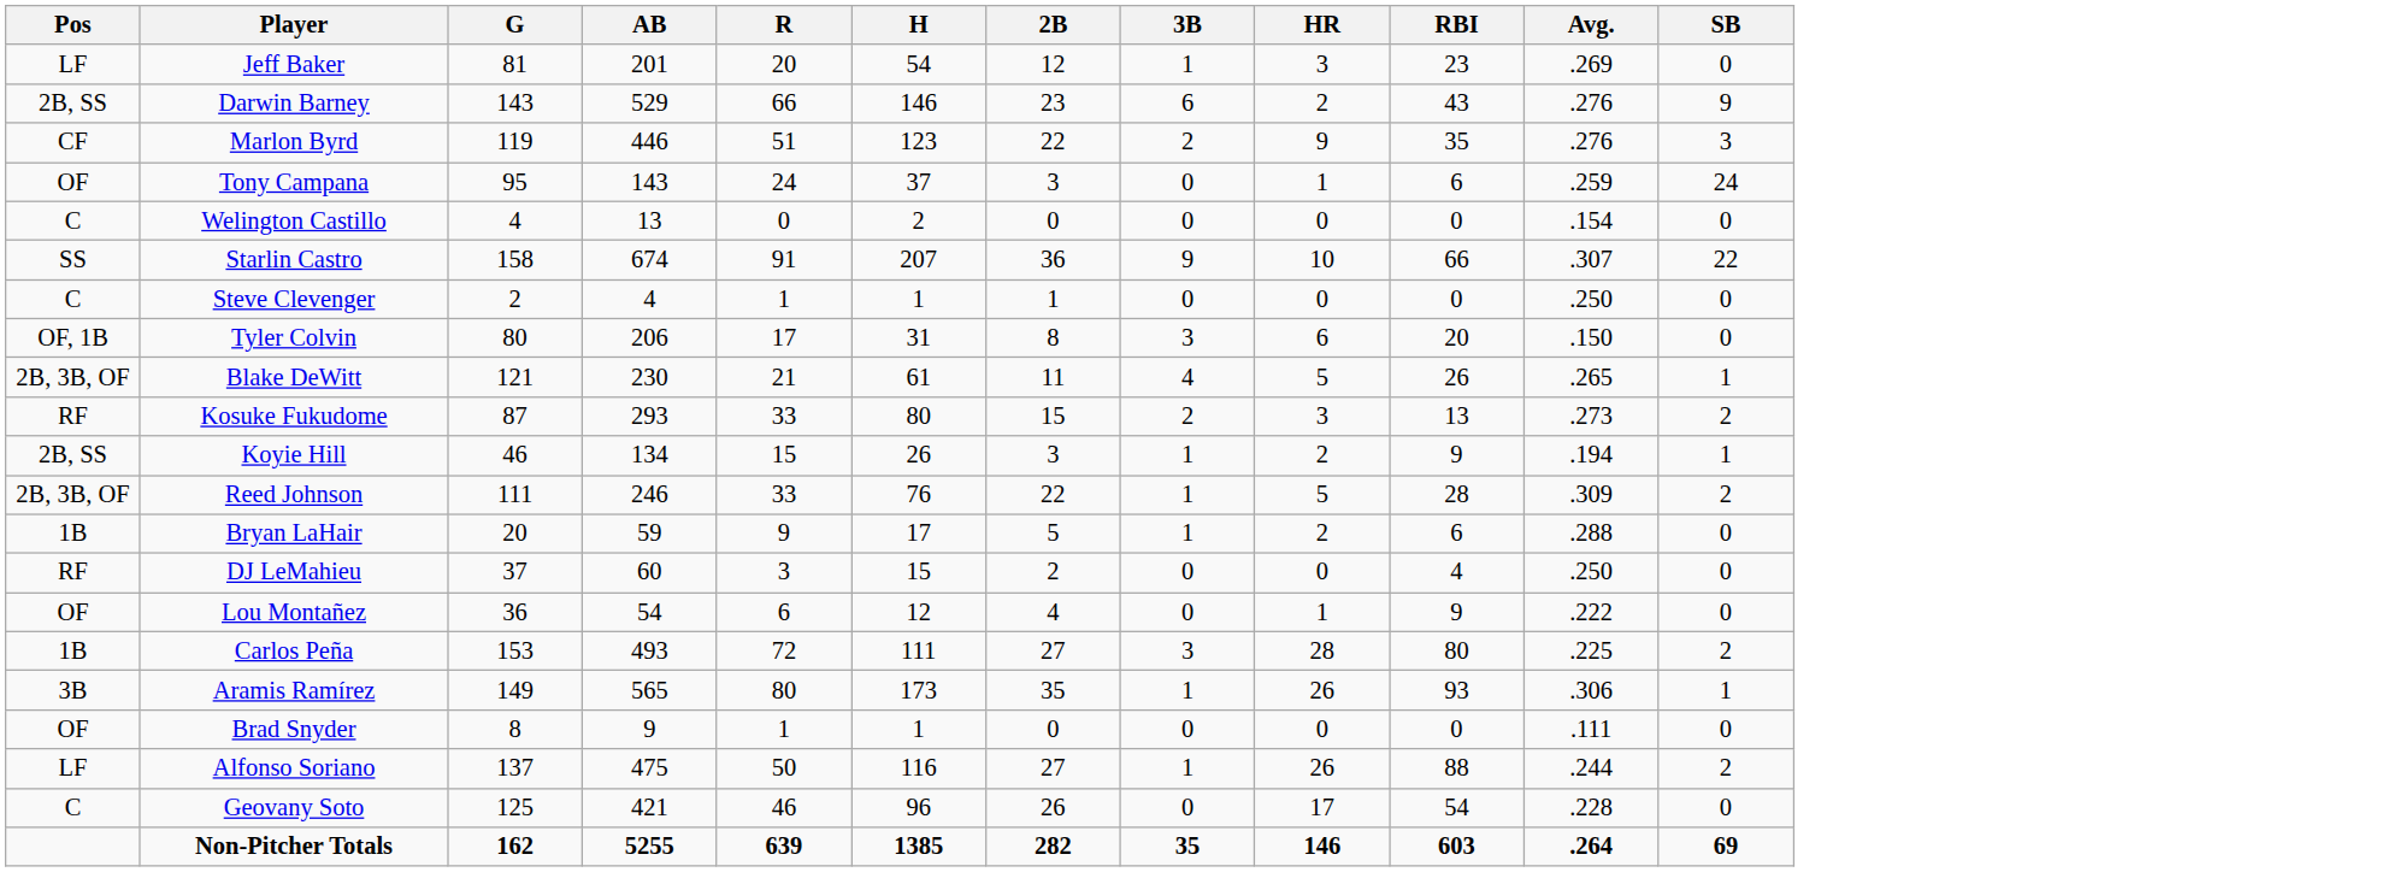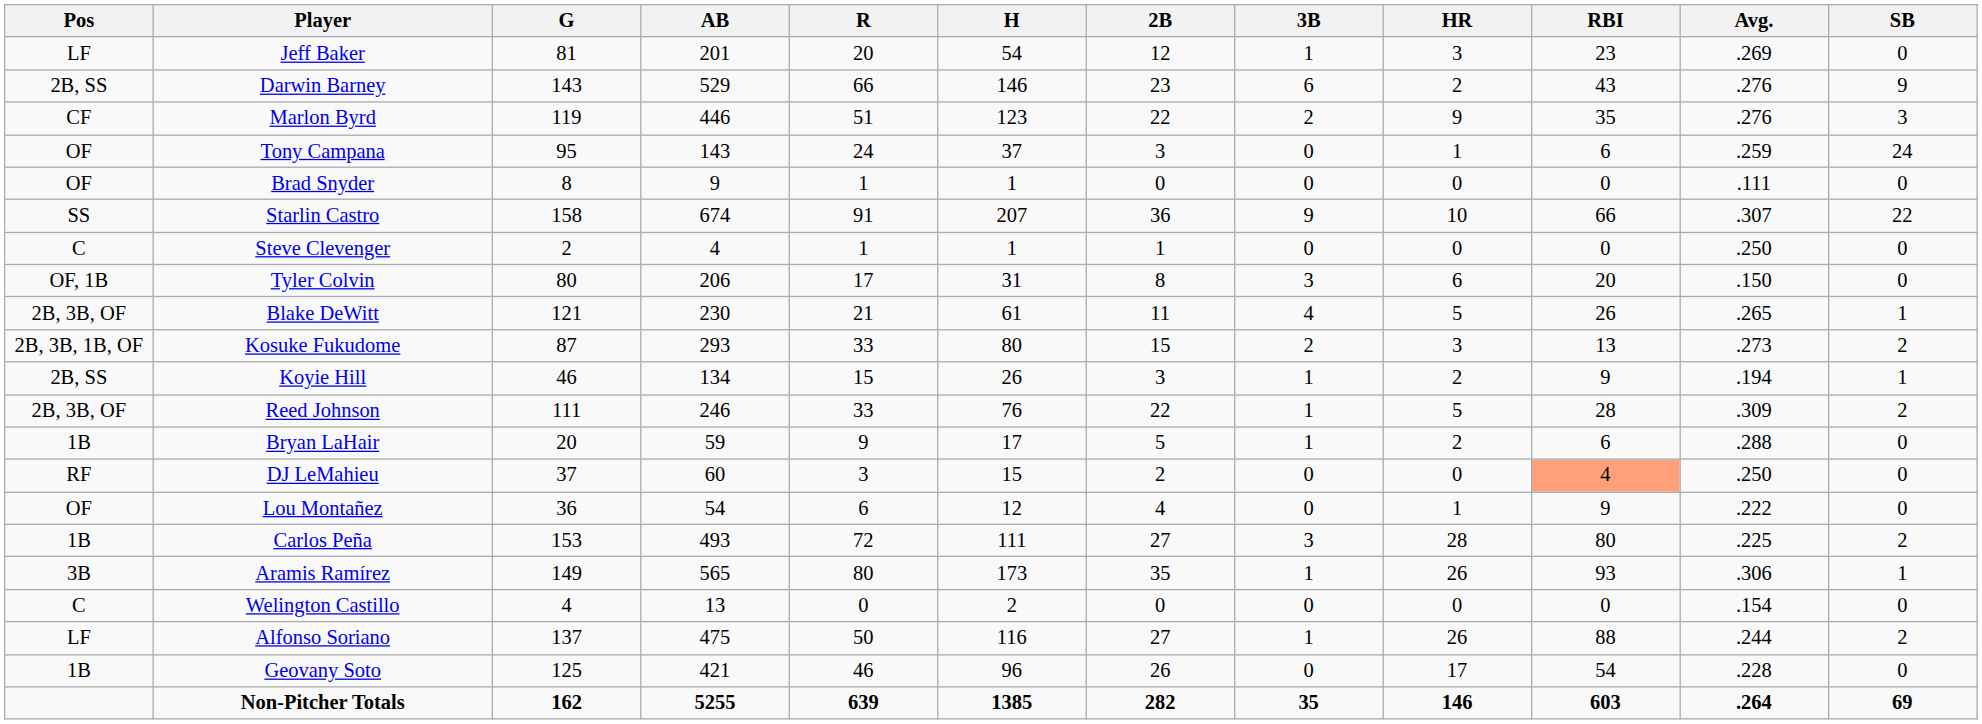rows swapped: Welington Castillo <-> Brad Snyder
Kosuke Fukudome | Pos: RF -> 2B, 3B, 1B, OF
DJ LeMahieu | RBI: no background -> lightsalmon background
Geovany Soto | Pos: C -> 1B
